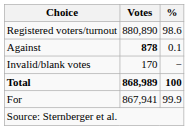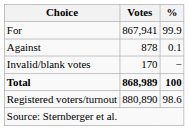rows swapped: For <-> Registered voters/turnout
Against | Votes: bold -> normal
